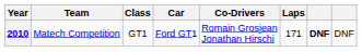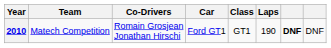columns swapped: Co-Drivers <-> Class
2010 | Laps: 171 -> 190
